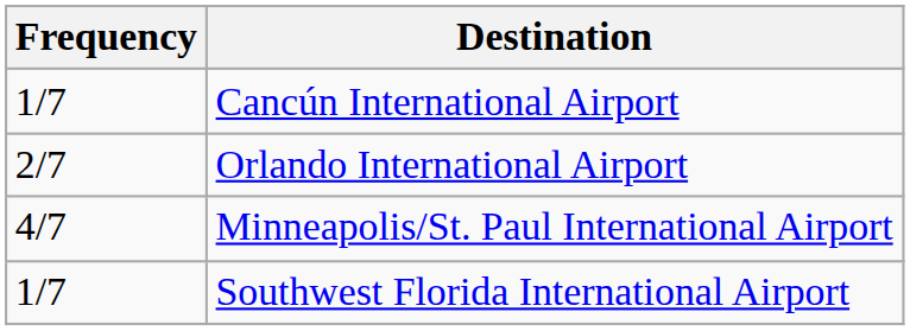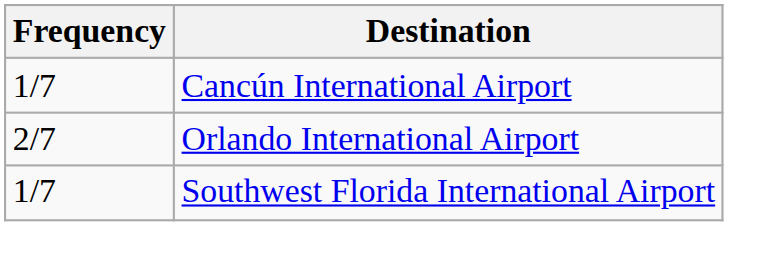- row: 4/7 | Minneapolis/St. Paul International Airport
